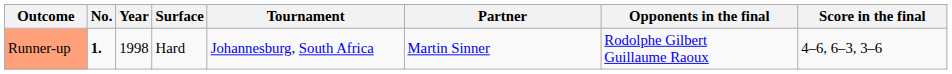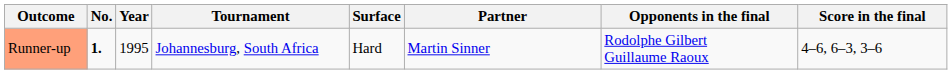columns swapped: Tournament <-> Surface
Runner-up | Year: 1998 -> 1995
